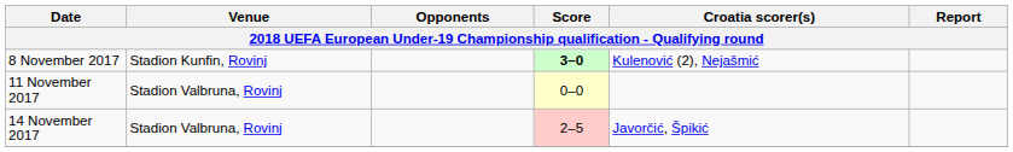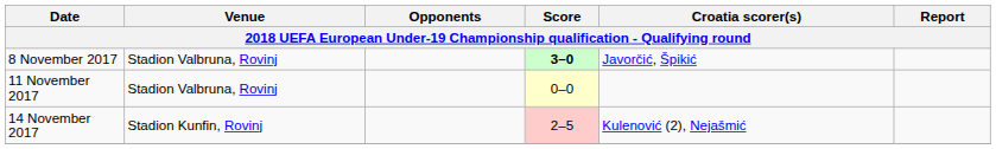8 November 2017 | Venue: Stadion Kunfin, Rovinj -> Stadion Valbruna, Rovinj
8 November 2017 | Croatia scorer(s): Kulenović (2), Nejašmić -> Javorčić, Špikić
14 November 2017 | Venue: Stadion Valbruna, Rovinj -> Stadion Kunfin, Rovinj
14 November 2017 | Croatia scorer(s): Javorčić, Špikić -> Kulenović (2), Nejašmić
